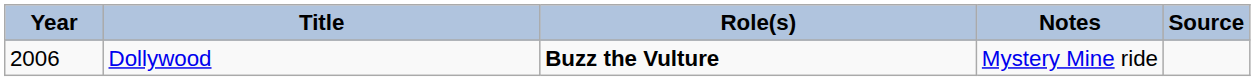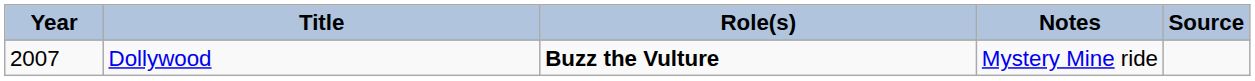Dollywood | Year: 2006 -> 2007
